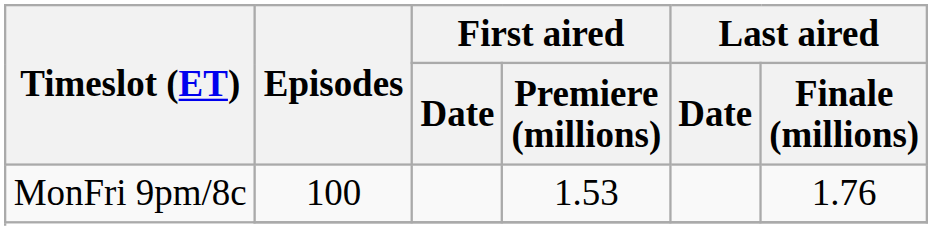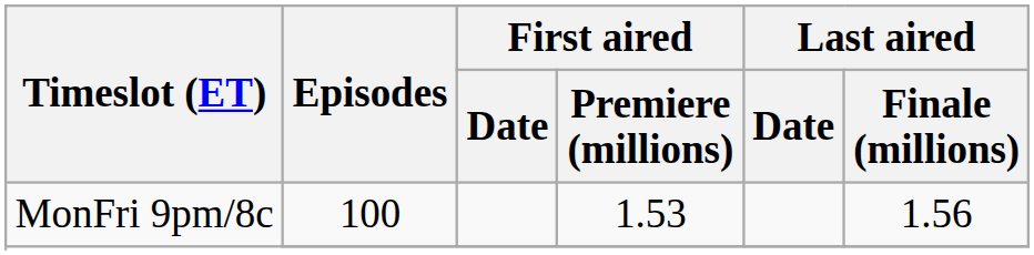MonFri 9pm/8c / 100 | Last aired / Finale (millions): 1.76 -> 1.56
